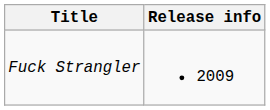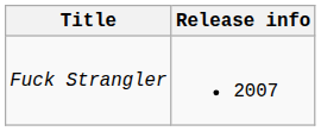Fuck Strangler | Release info: 2009 -> 2007
